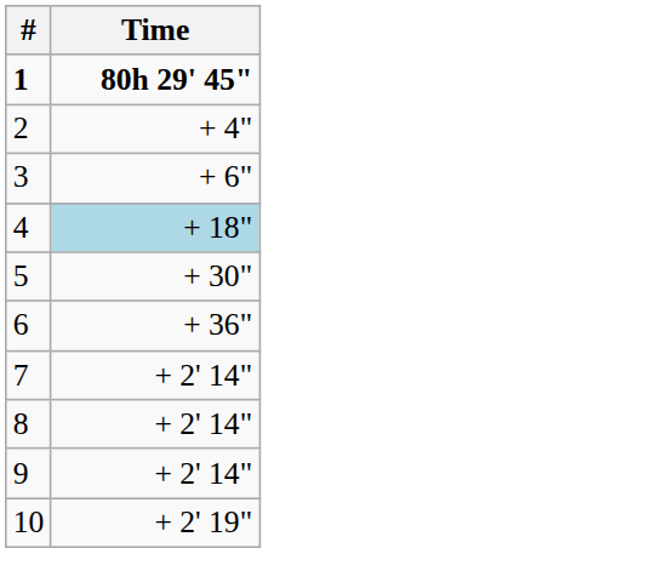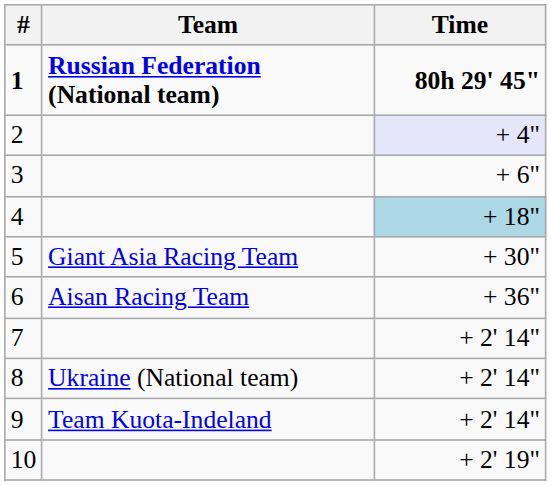+ column: Team | Russian Federation (National team) | Giant Asia Racing Team | Aisan Racing Team | Ukraine (National team) | Team Kuota-Indeland
2 | Time: no background -> lavender background
